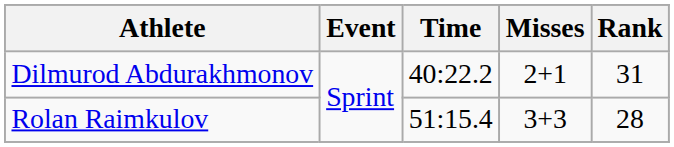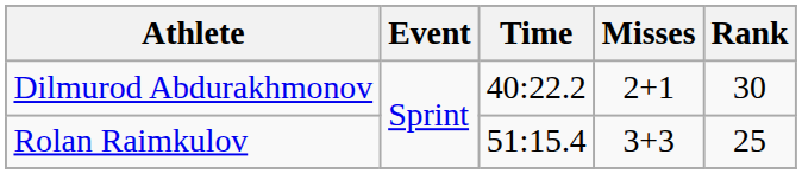Dilmurod Abdurakhmonov | Rank: 31 -> 30
Rolan Raimkulov | Rank: 28 -> 25
